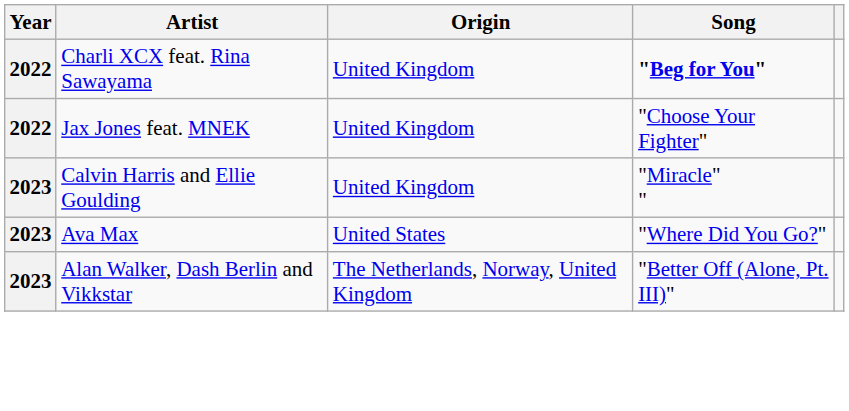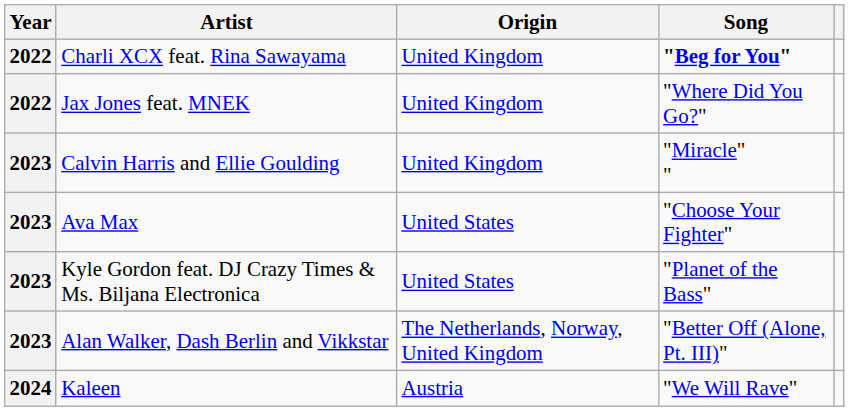Jax Jones feat. MNEK | Song: "Choose Your Fighter" -> "Where Did You Go?"
Ava Max | Song: "Where Did You Go?" -> "Choose Your Fighter"
+ row: 2023 | Kyle Gordon feat. DJ Crazy Times & Ms. Biljana Electronica | United States | "Planet of the Bass"
+ row: 2024 | Kaleen | Austria | "We Will Rave"
